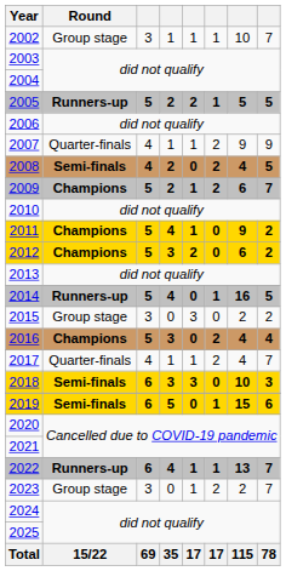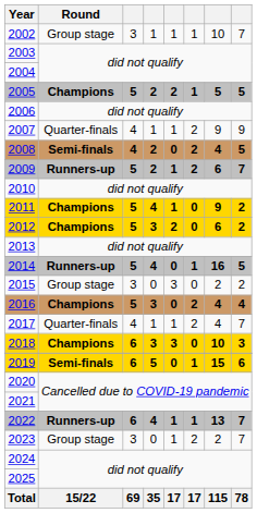2005 | Round: Runners-up -> Champions
2009 | Round: Champions -> Runners-up
2018 | Round: Semi-finals -> Champions
